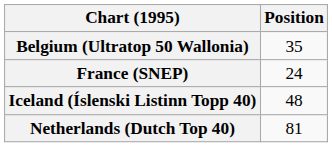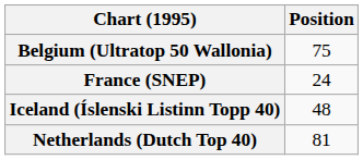Belgium (Ultratop 50 Wallonia) | Position: 35 -> 75
